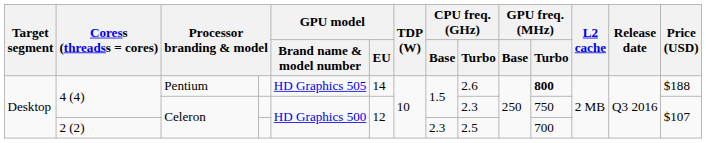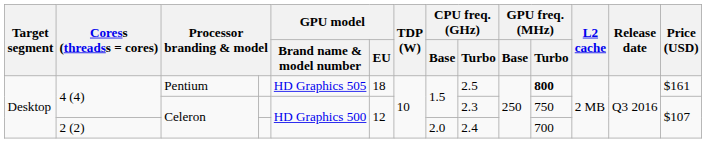4 (4) / Pentium | GPU model / EU: 14 -> 18
4 (4) / Pentium | CPU freq. (GHz) / Turbo: 2.6 -> 2.5
4 (4) / Pentium | Price (USD): $188 -> $161
2 (2) | CPU freq. (GHz) / Base: 2.3 -> 2.0
2 (2) | CPU freq. (GHz) / Turbo: 2.5 -> 2.4
